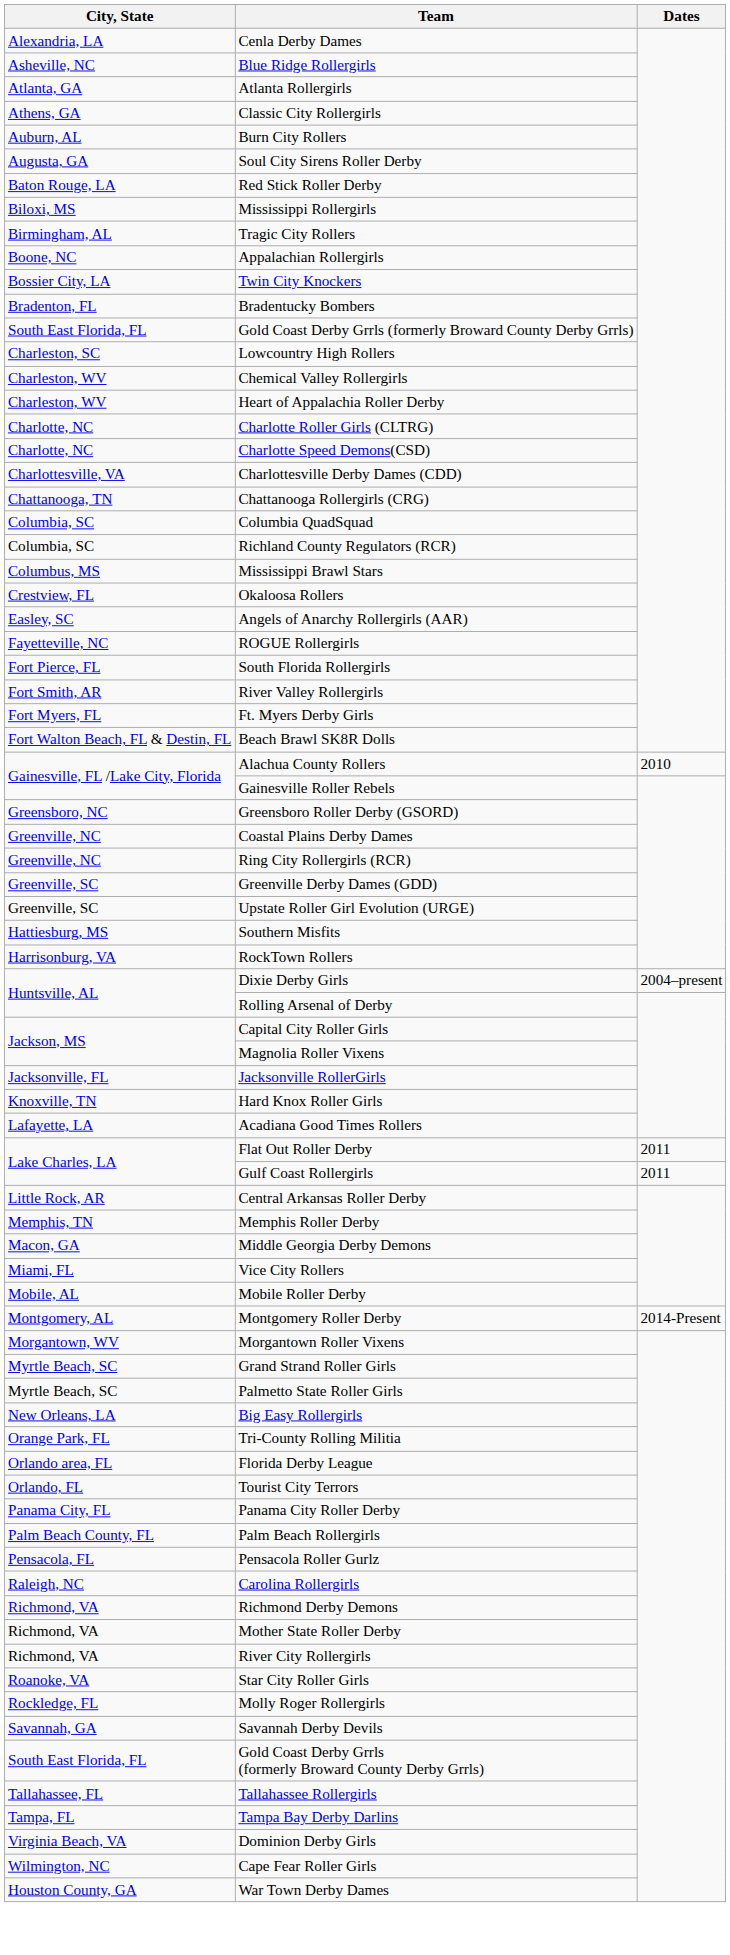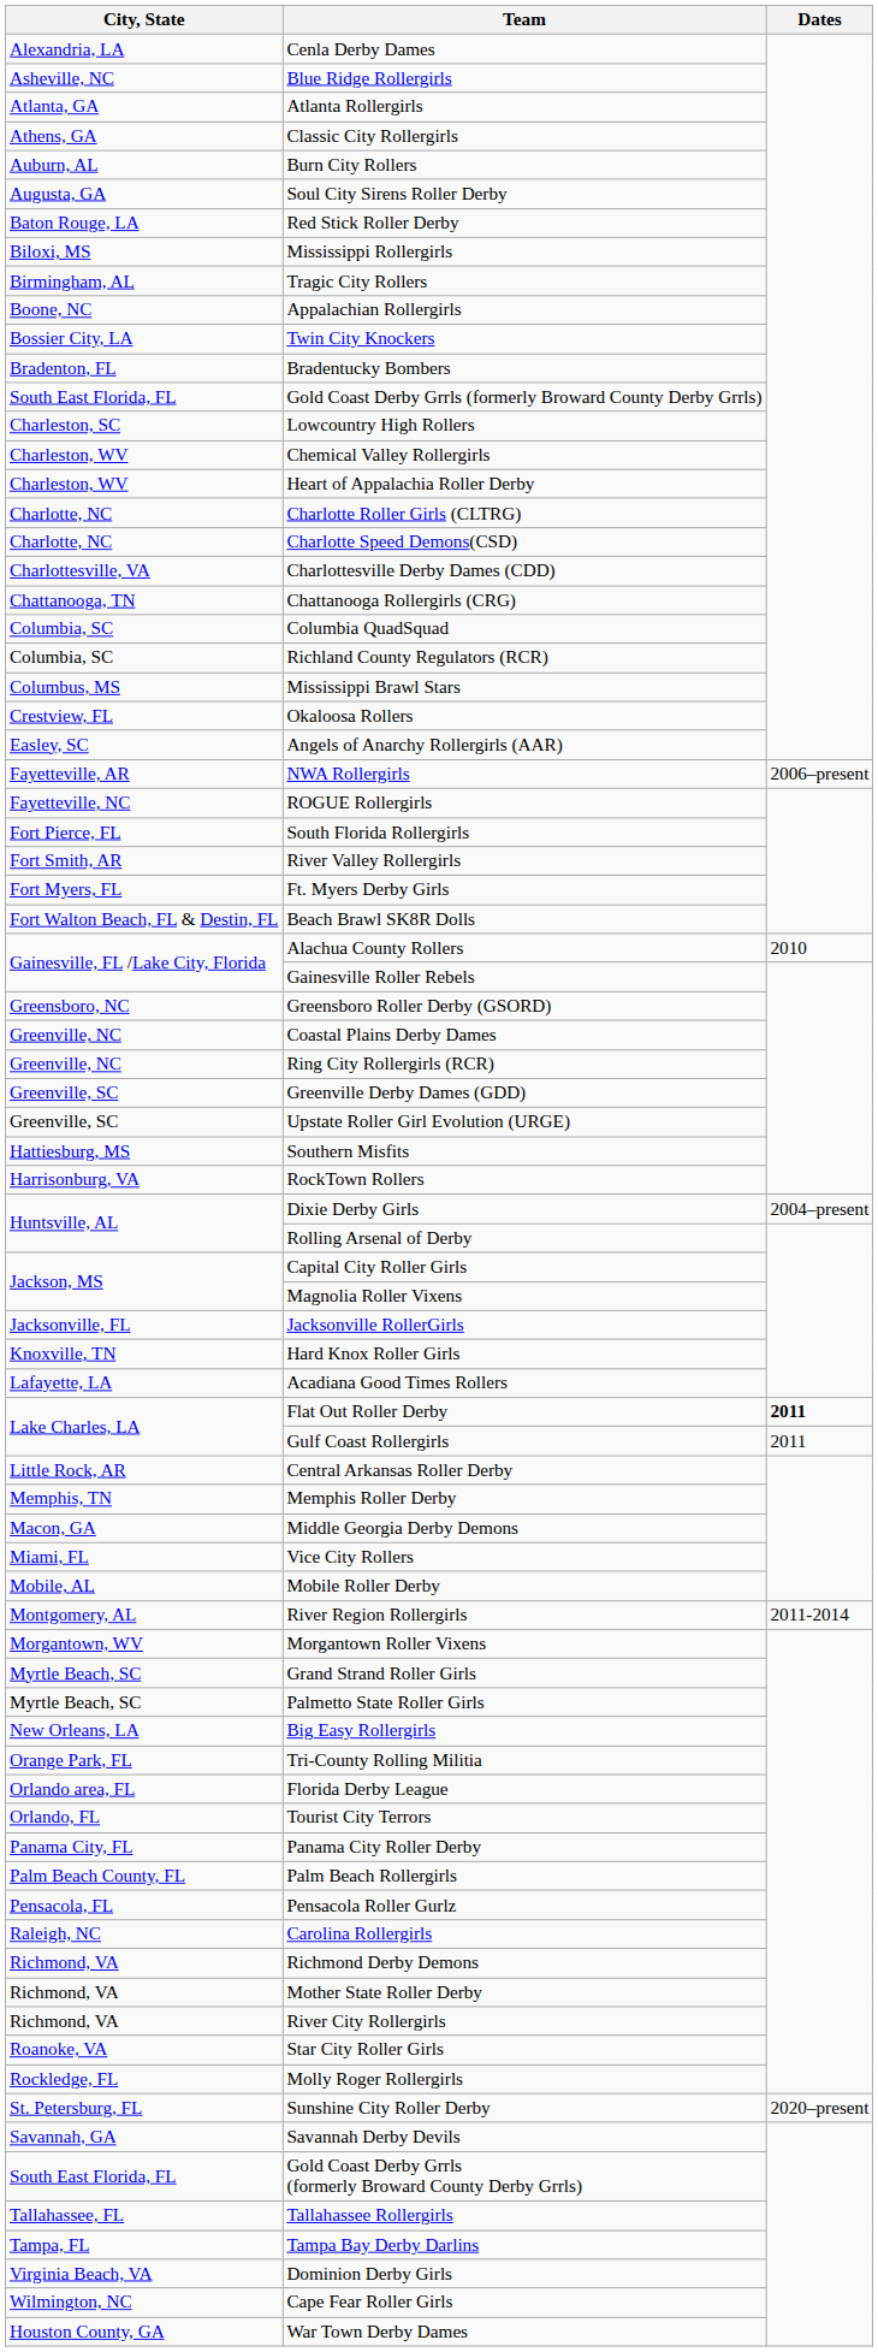+ row: Fayetteville, AR | NWA Rollergirls | 2006–present
Flat Out Roller Derby | Dates: normal -> bold
- row: Montgomery, AL | Montgomery Roller Derby | 2014-Present
+ row: Montgomery, AL | River Region Rollergirls | 2011-2014
+ row: St. Petersburg, FL | Sunshine City Roller Derby | 2020–present
